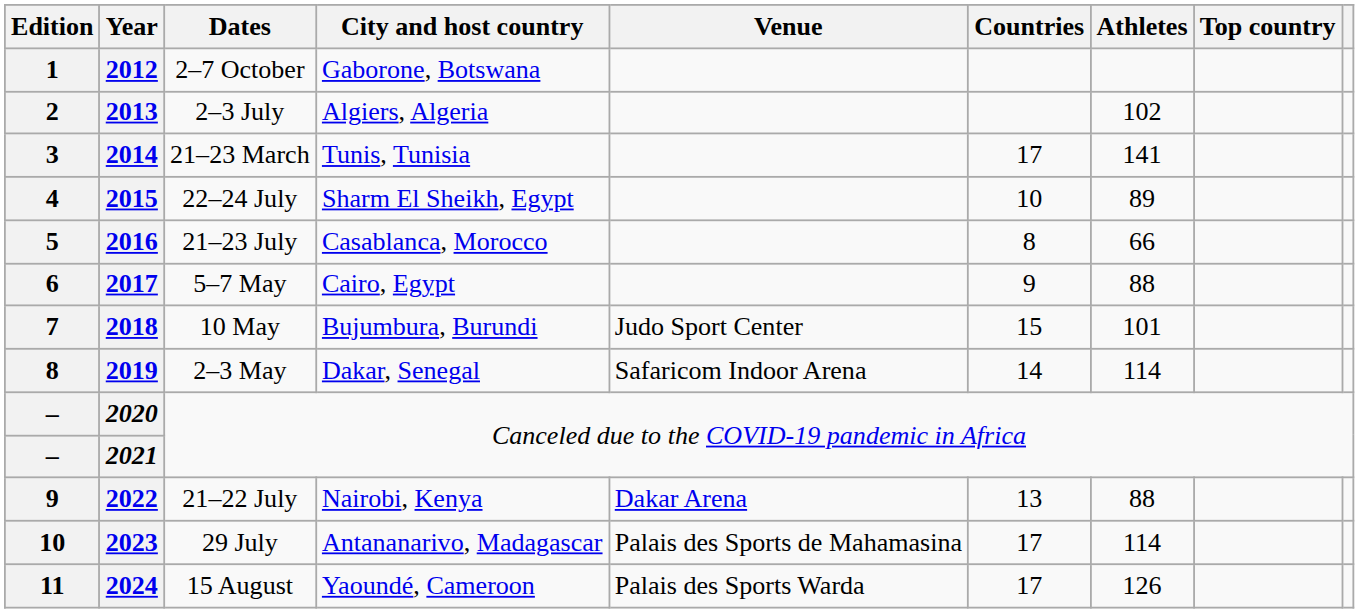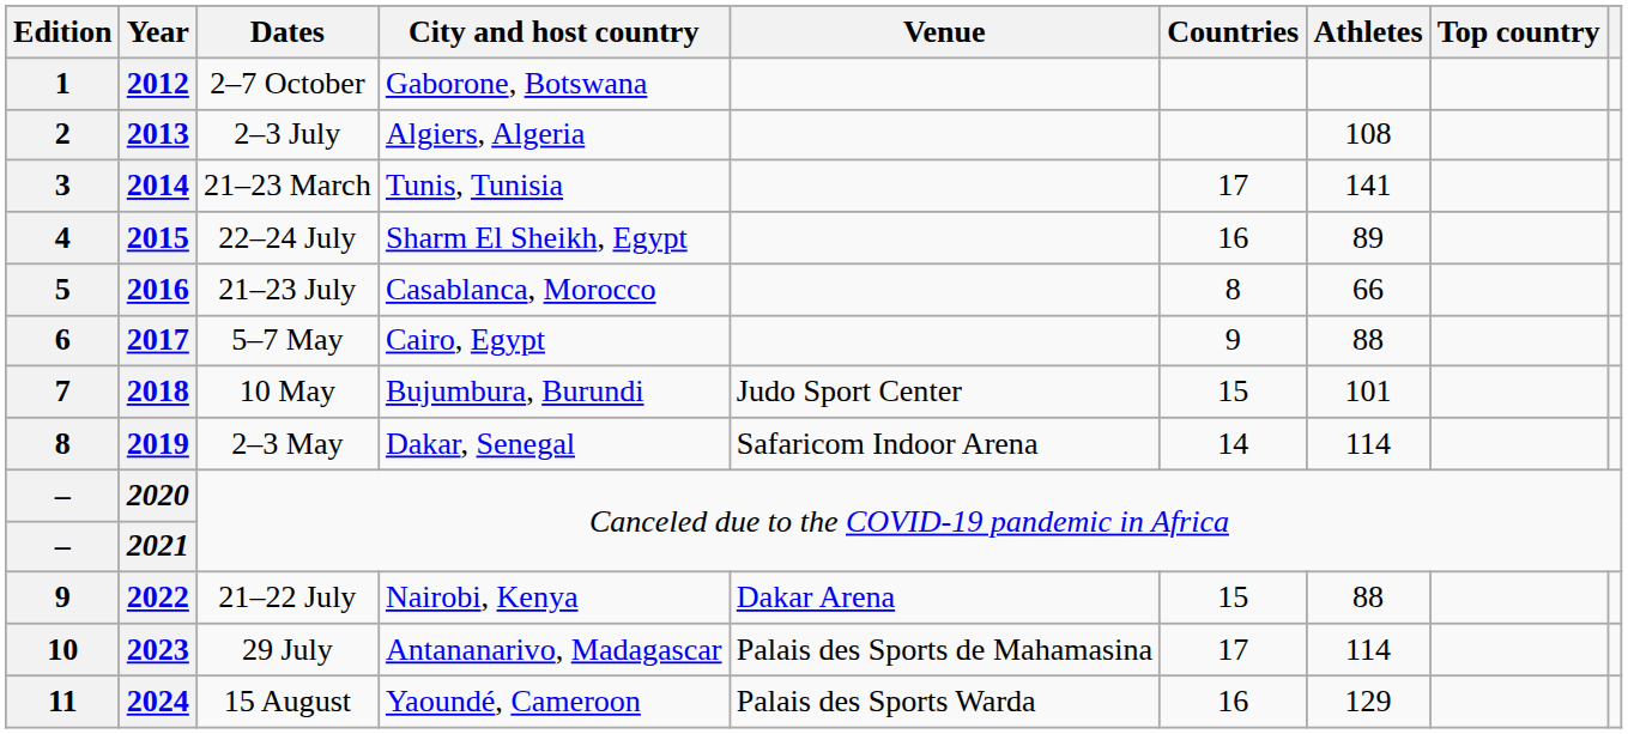2–3 July | Athletes: 102 -> 108
22–24 July | Countries: 10 -> 16
21–22 July | Countries: 13 -> 15
15 August | Countries: 17 -> 16
15 August | Athletes: 126 -> 129
